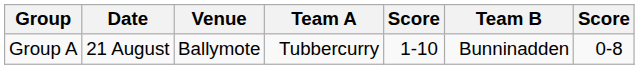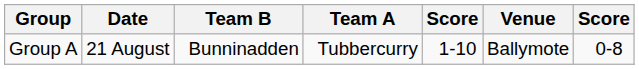columns swapped: Venue <-> Team B
